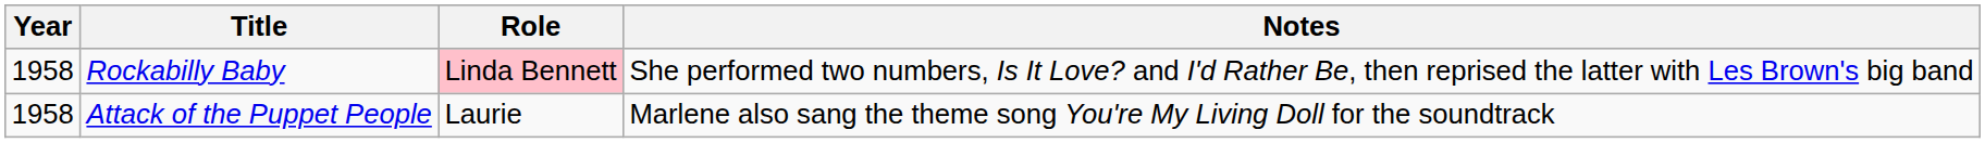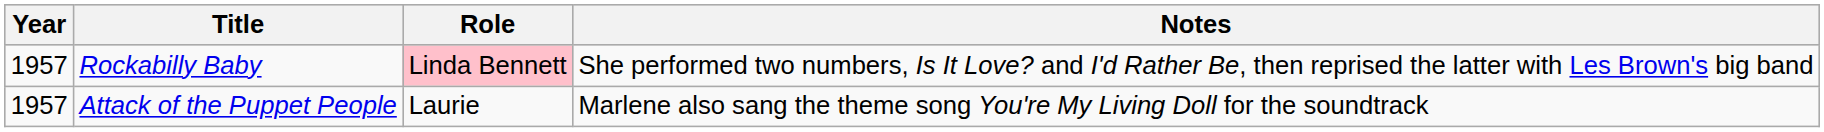Rockabilly Baby | Year: 1958 -> 1957
Attack of the Puppet People | Year: 1958 -> 1957
